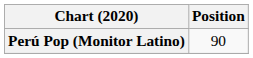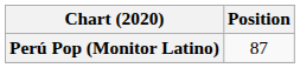Perú Pop (Monitor Latino) | Position: 90 -> 87
